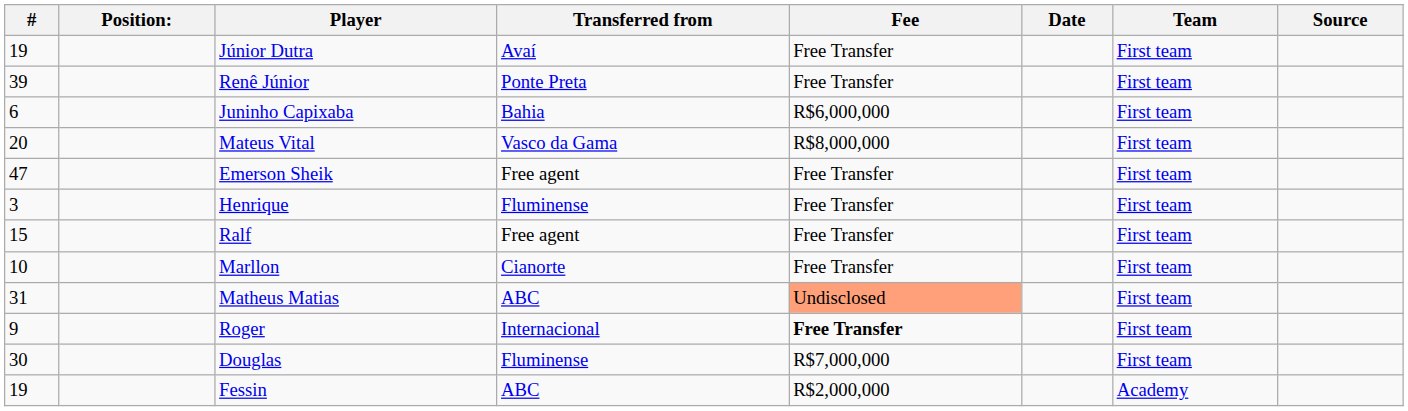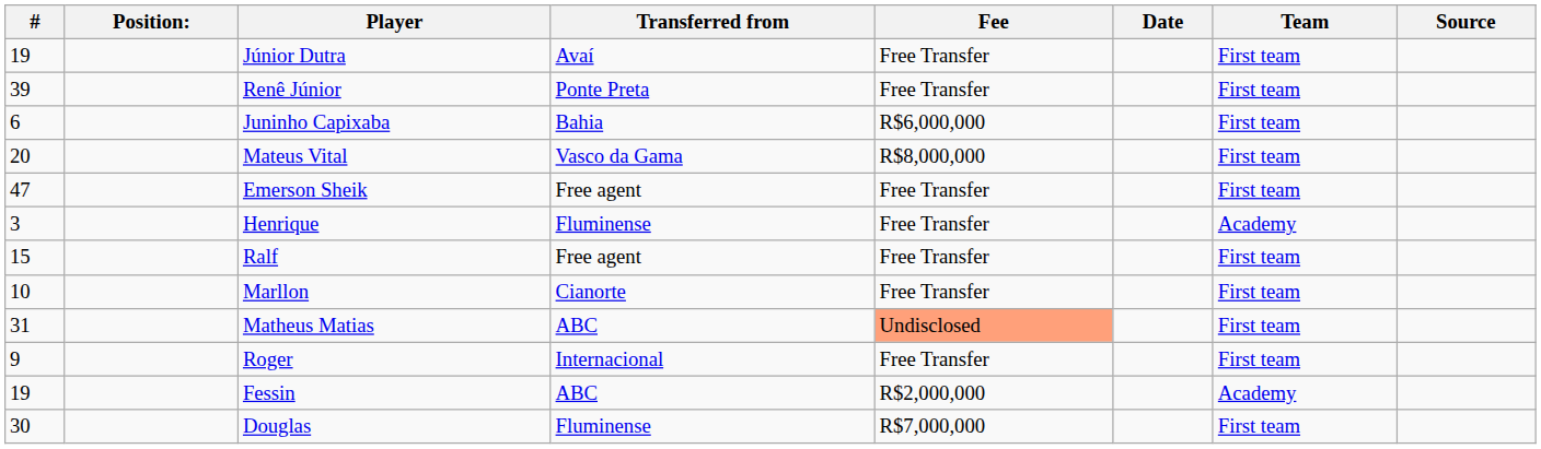Henrique | Team: First team -> Academy
Roger | Fee: bold -> normal
rows swapped: Fessin <-> Douglas
